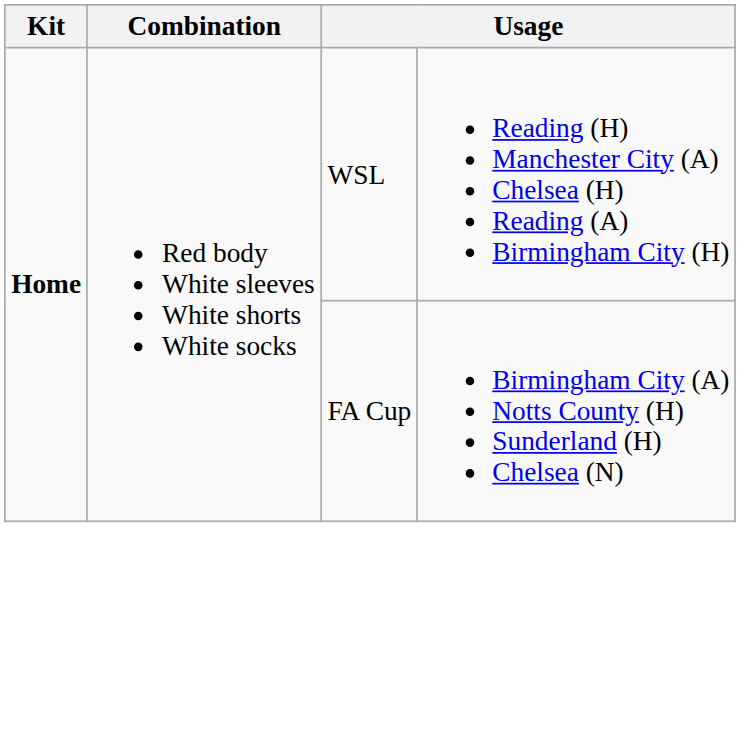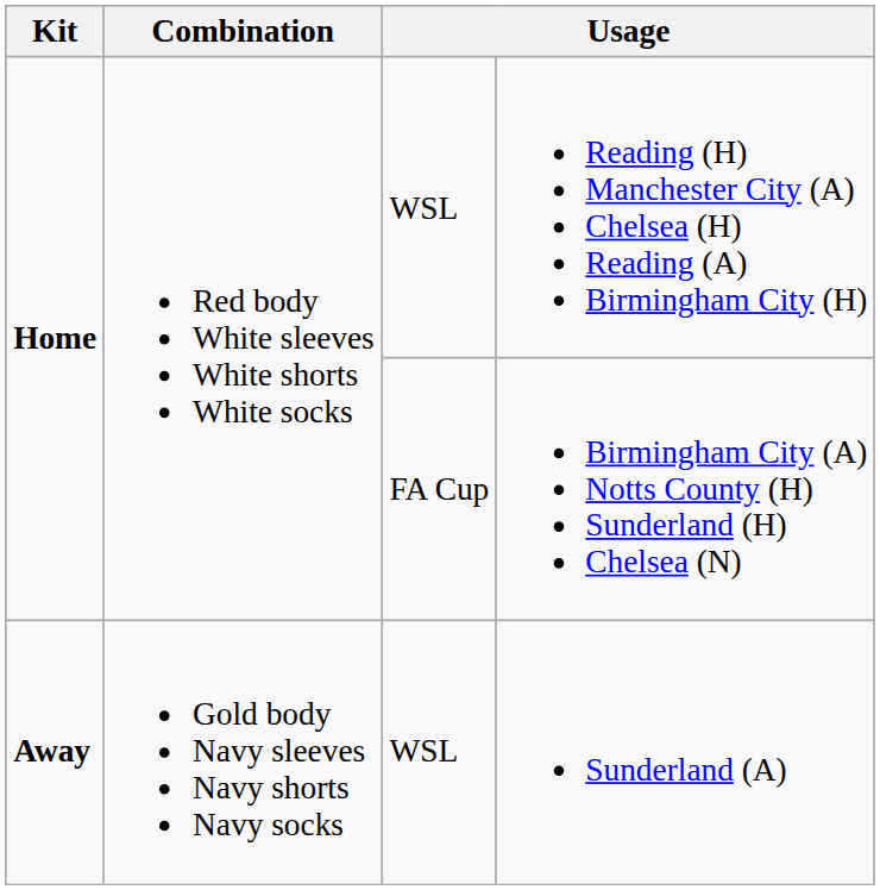+ row: Away | Gold body Navy sleeves Navy shorts Navy socks | WSL | Sunderland (A)
